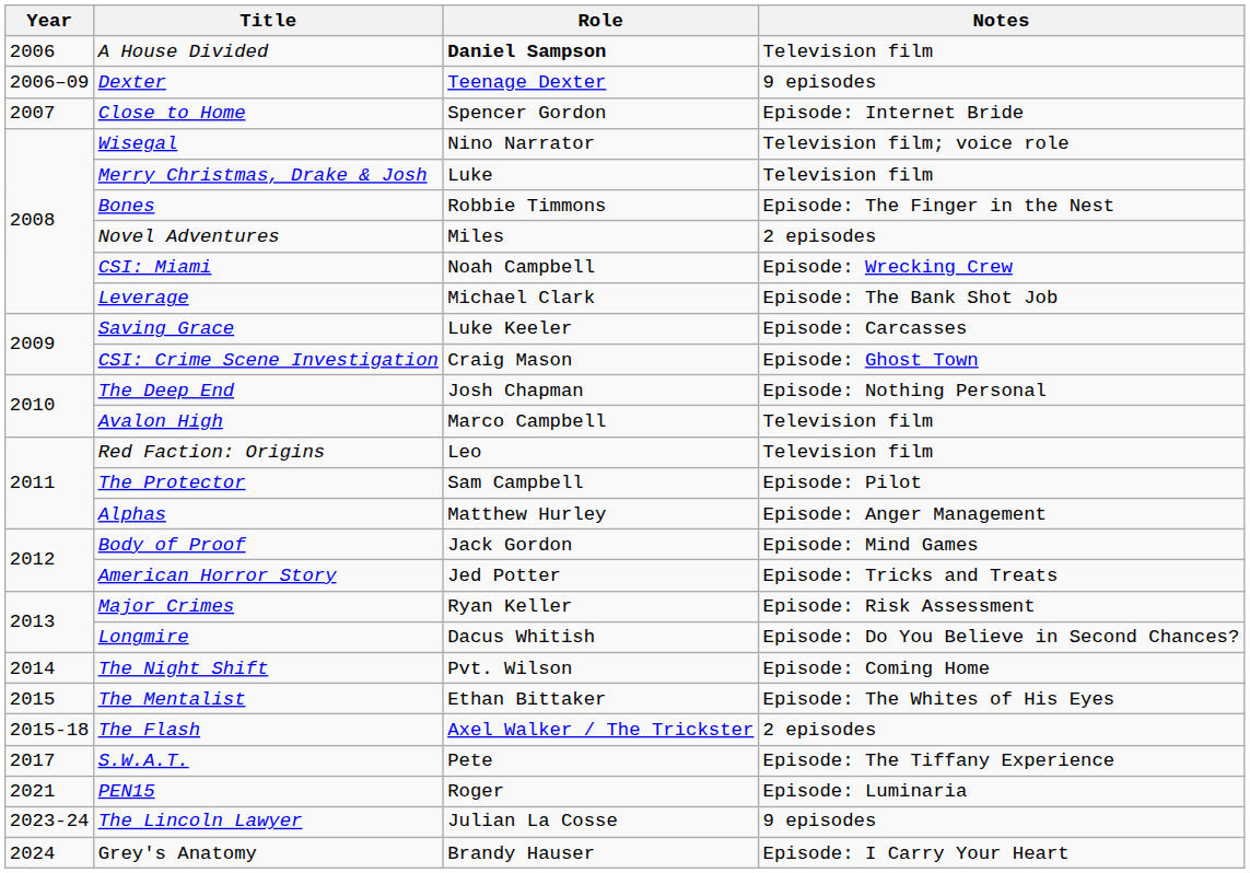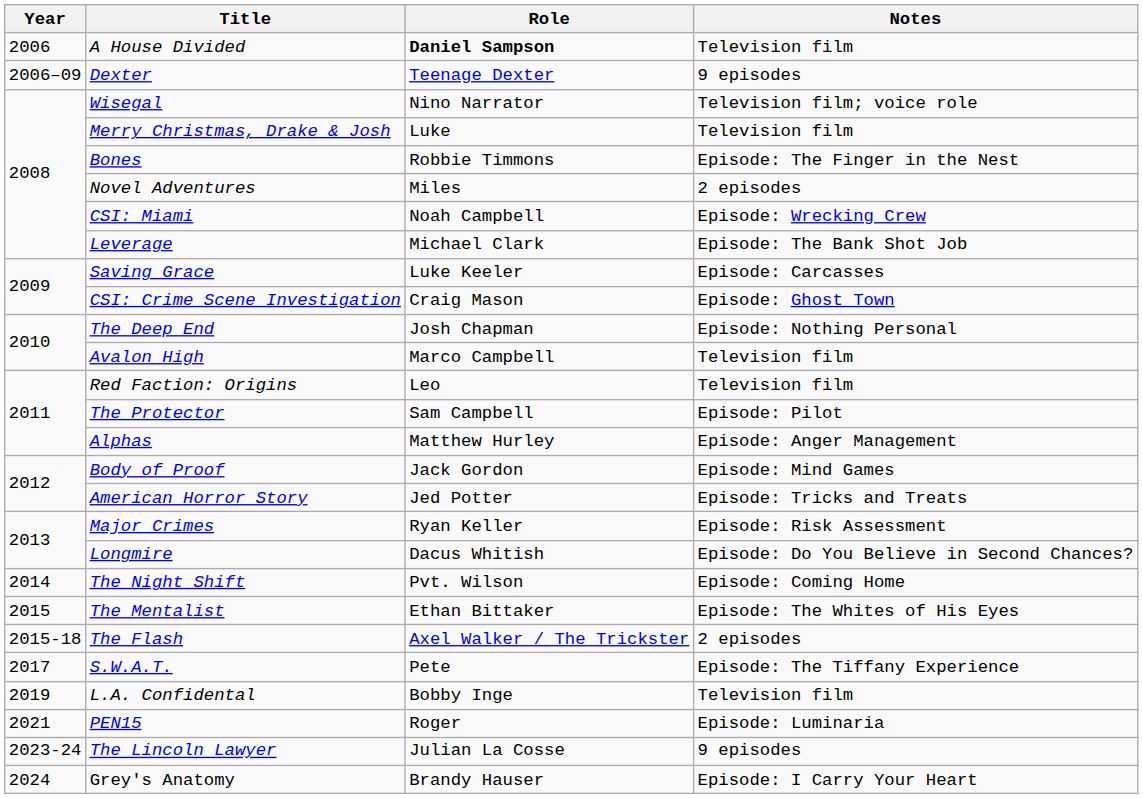- row: 2007 | Close to Home | Spencer Gordon | Episode: Internet Bride
+ row: 2019 | L.A. Confidental | Bobby Inge | Television film
